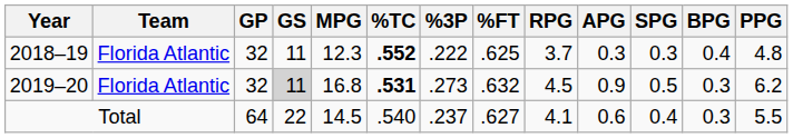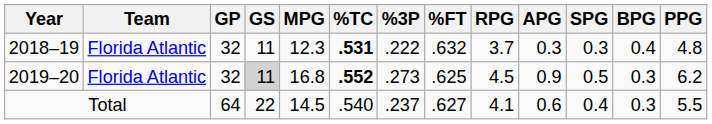2018–19 | %TC: .552 -> .531
2018–19 | %FT: .625 -> .632
2019–20 | %TC: .531 -> .552
2019–20 | %FT: .632 -> .625
